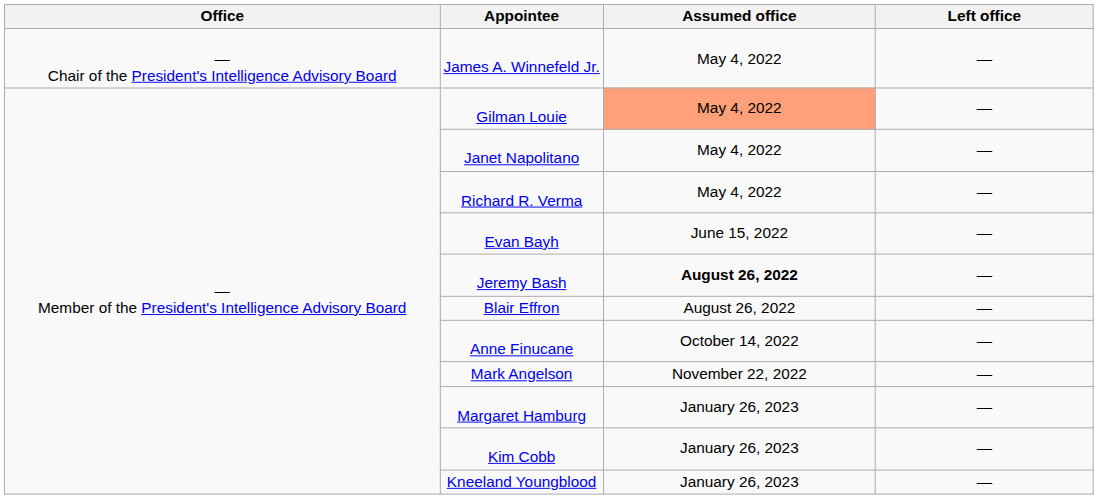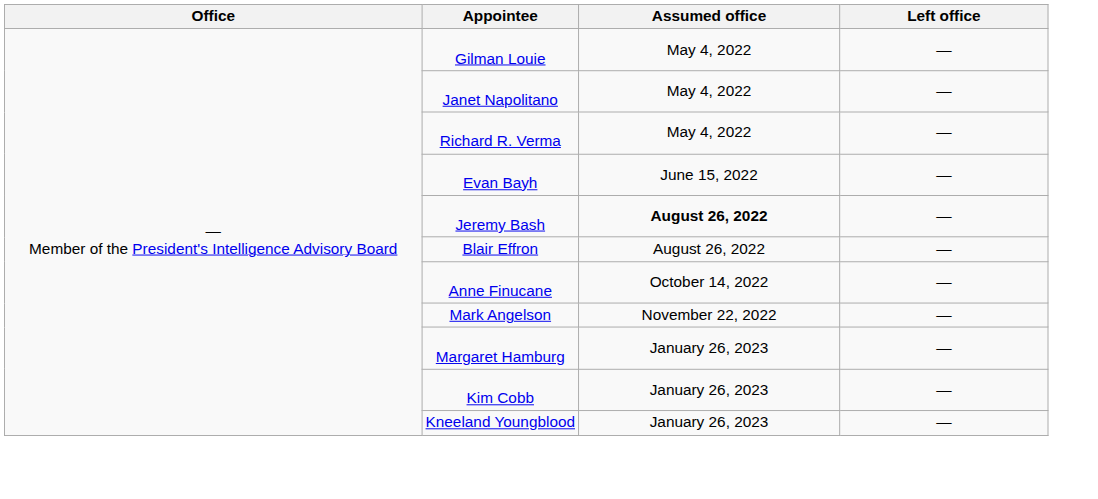- row: — Chair of the President's Intelligence Advisory Board | James A. Winnefeld Jr. | May 4, 2022 | —
Gilman Louie | Assumed office: lightsalmon background -> no background
